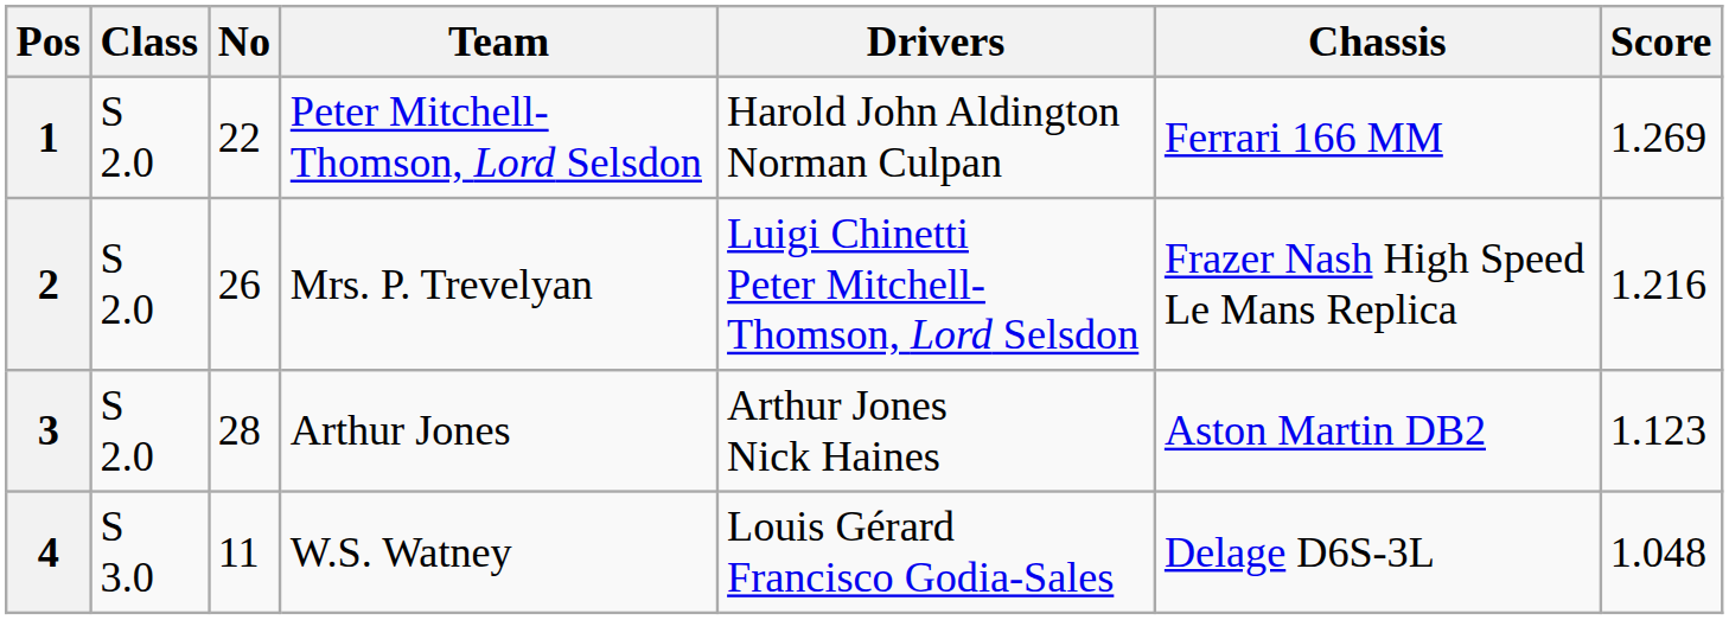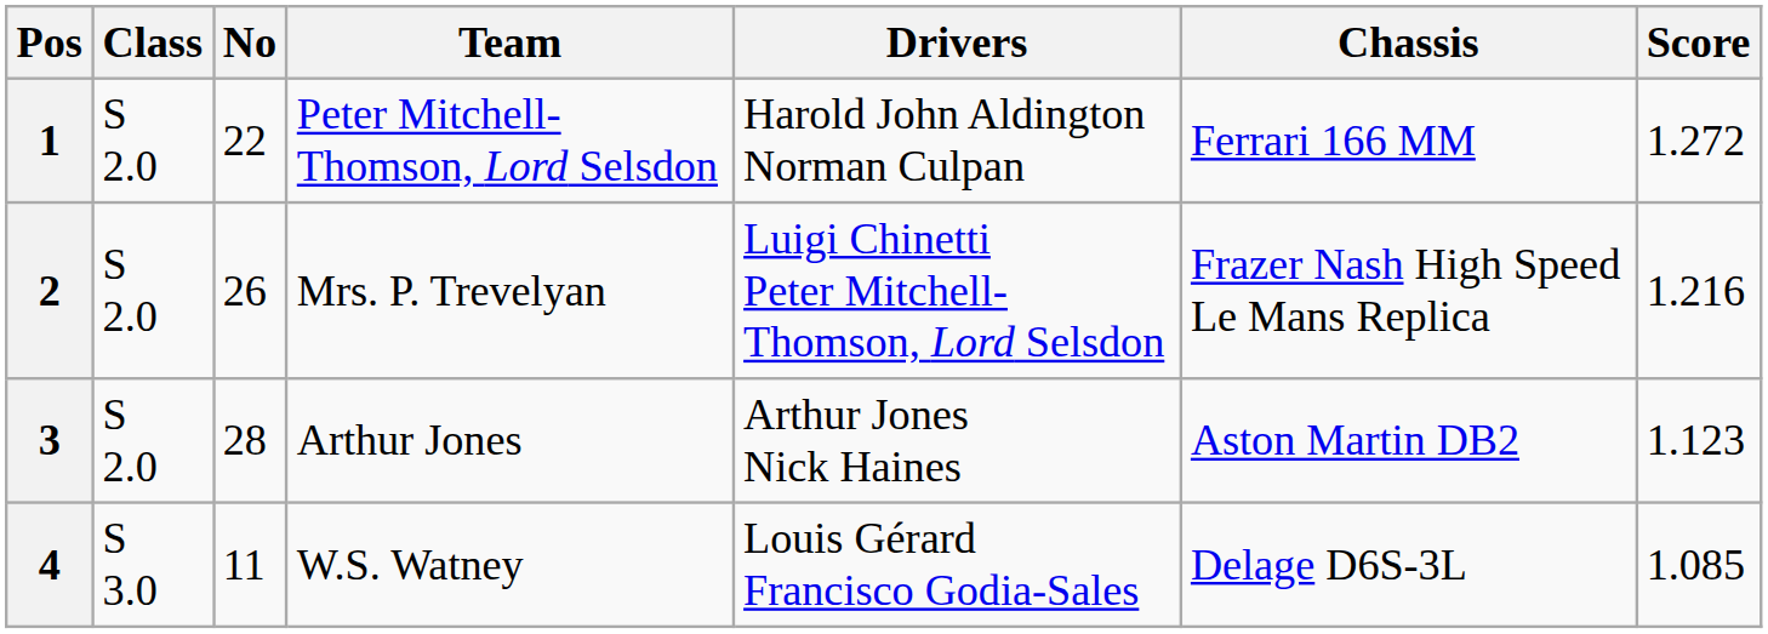1 | Score: 1.269 -> 1.272
4 | Score: 1.048 -> 1.085
